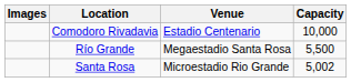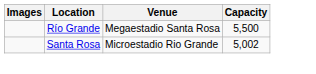- row: Comodoro Rivadavia | Estadio Centenario | 10,000
